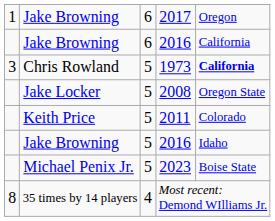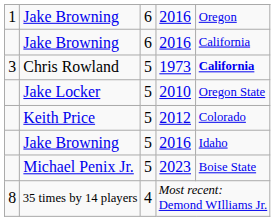1 / Jake Browning | column 4: 2017 -> 2016
Jake Locker | column 4: 2008 -> 2010
Keith Price | column 4: 2011 -> 2012
